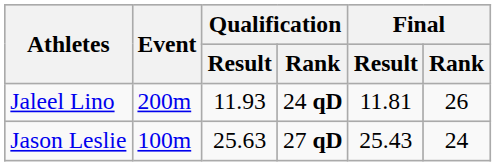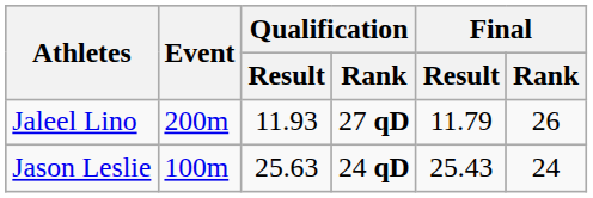Jaleel Lino | Qualification / Rank: 24 qD -> 27 qD
Jaleel Lino | Final / Result: 11.81 -> 11.79
Jason Leslie | Qualification / Rank: 27 qD -> 24 qD
